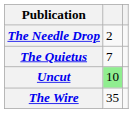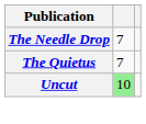The Needle Drop | column 2: 2 -> 7
- row: The Wire | 35
